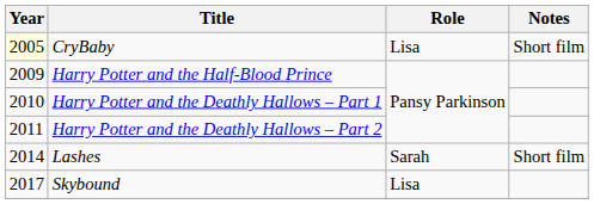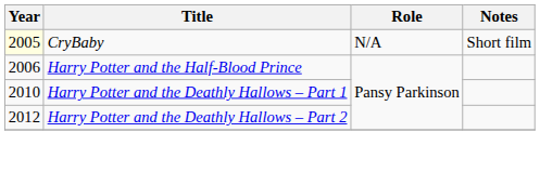CryBaby | Role: Lisa -> N/A
Harry Potter and the Half-Blood Prince | Year: 2009 -> 2006
Harry Potter and the Deathly Hallows – Part 2 | Year: 2011 -> 2012
- row: 2014 | Lashes | Sarah | Short film
- row: 2017 | Skybound | Lisa
